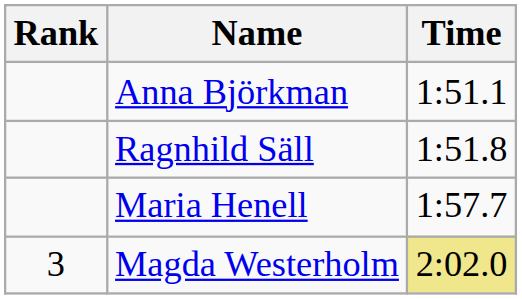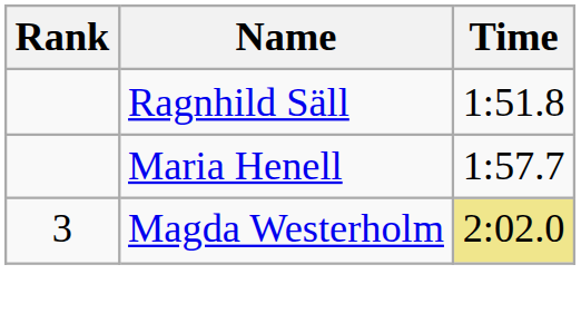- row: Anna Björkman | 1:51.1
